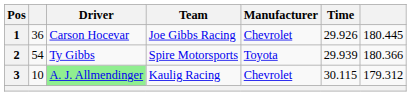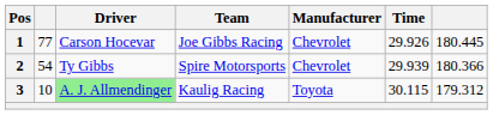1 | column 2: 36 -> 77
2 | Manufacturer: Toyota -> Chevrolet
3 | Manufacturer: Chevrolet -> Toyota
